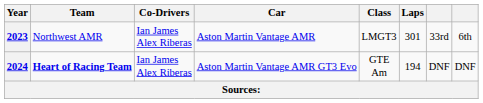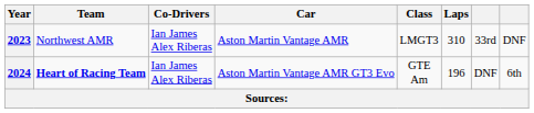2023 | Laps: 301 -> 310
2023 | column 8: 6th -> DNF
2024 | Laps: 194 -> 196
2024 | column 8: DNF -> 6th
